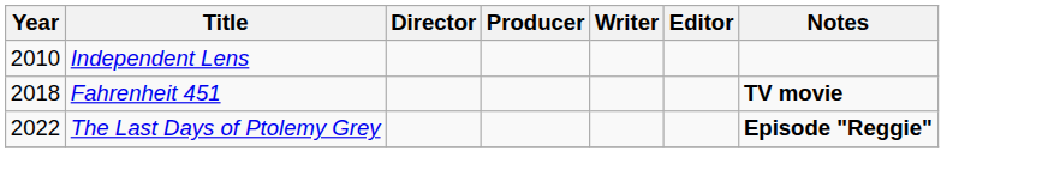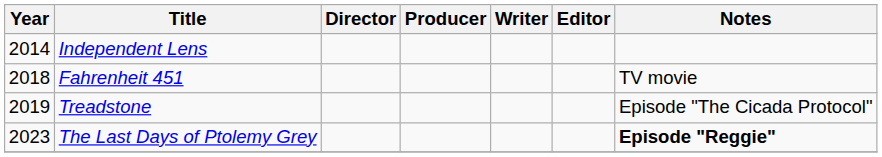Independent Lens | Year: 2010 -> 2014
Fahrenheit 451 | Notes: bold -> normal
+ row: 2019 | Treadstone | Episode "The Cicada Protocol"
The Last Days of Ptolemy Grey | Year: 2022 -> 2023
